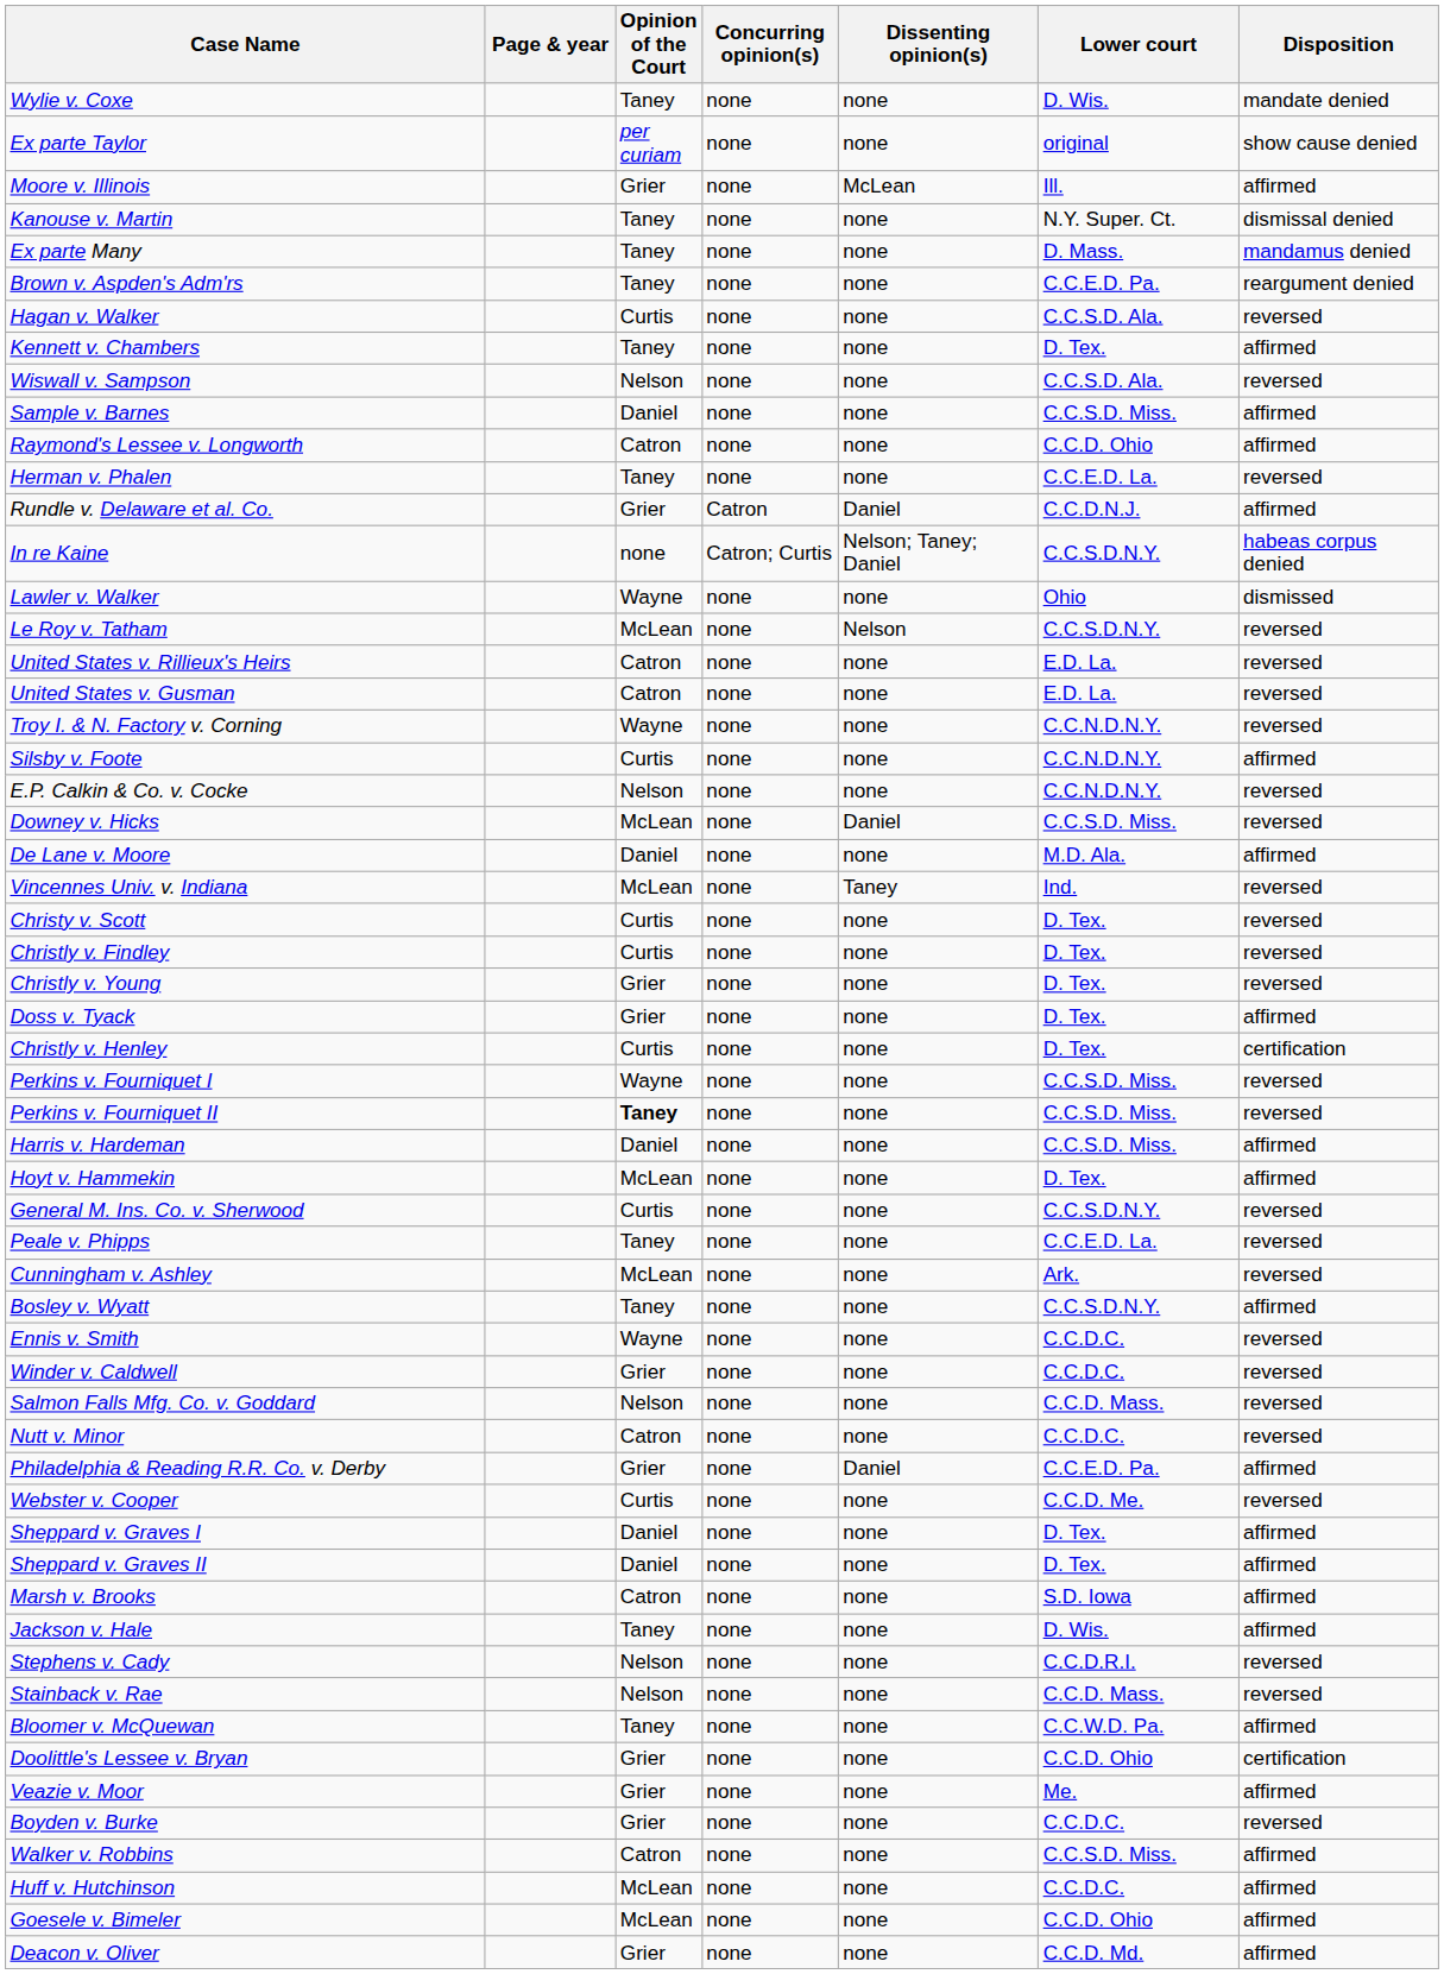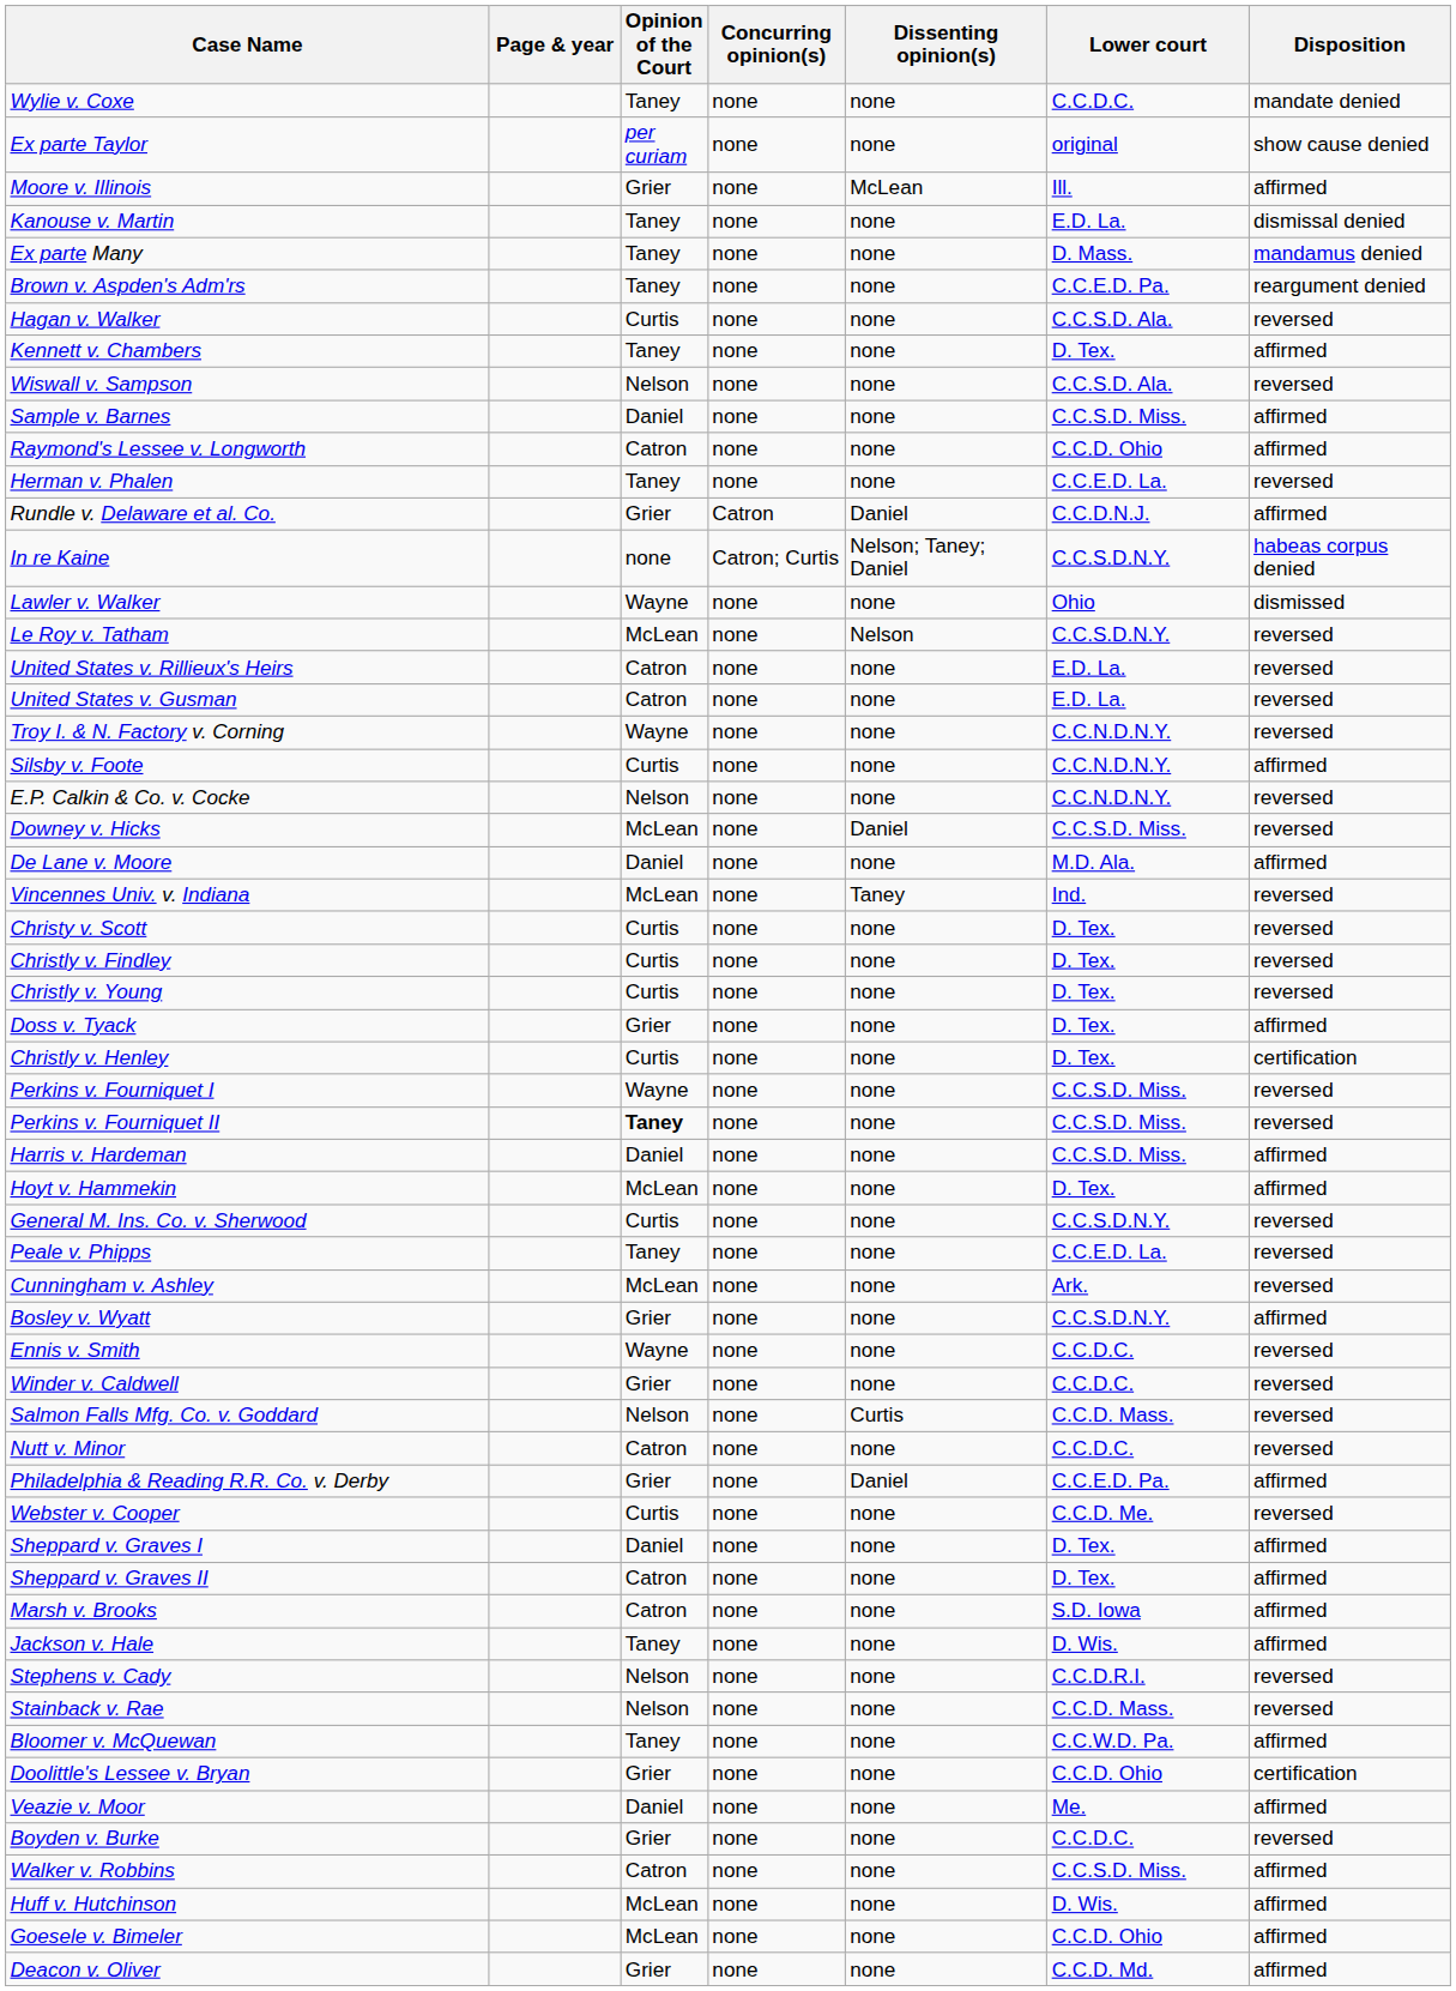Wylie v. Coxe | Lower court: D. Wis. -> C.C.D.C.
Kanouse v. Martin | Lower court: N.Y. Super. Ct. -> E.D. La.
Christly v. Young | Opinion of the Court: Grier -> Curtis
Bosley v. Wyatt | Opinion of the Court: Taney -> Grier
Salmon Falls Mfg. Co. v. Goddard | Dissenting opinion(s): none -> Curtis
Sheppard v. Graves II | Opinion of the Court: Daniel -> Catron
Veazie v. Moor | Opinion of the Court: Grier -> Daniel
Huff v. Hutchinson | Lower court: C.C.D.C. -> D. Wis.
